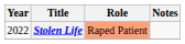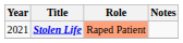Stolen Life | Year: 2022 -> 2021
